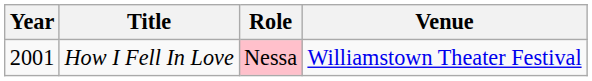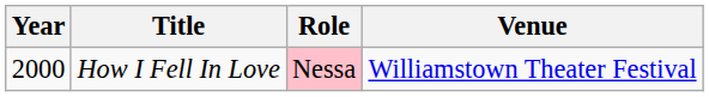How I Fell In Love | Year: 2001 -> 2000
